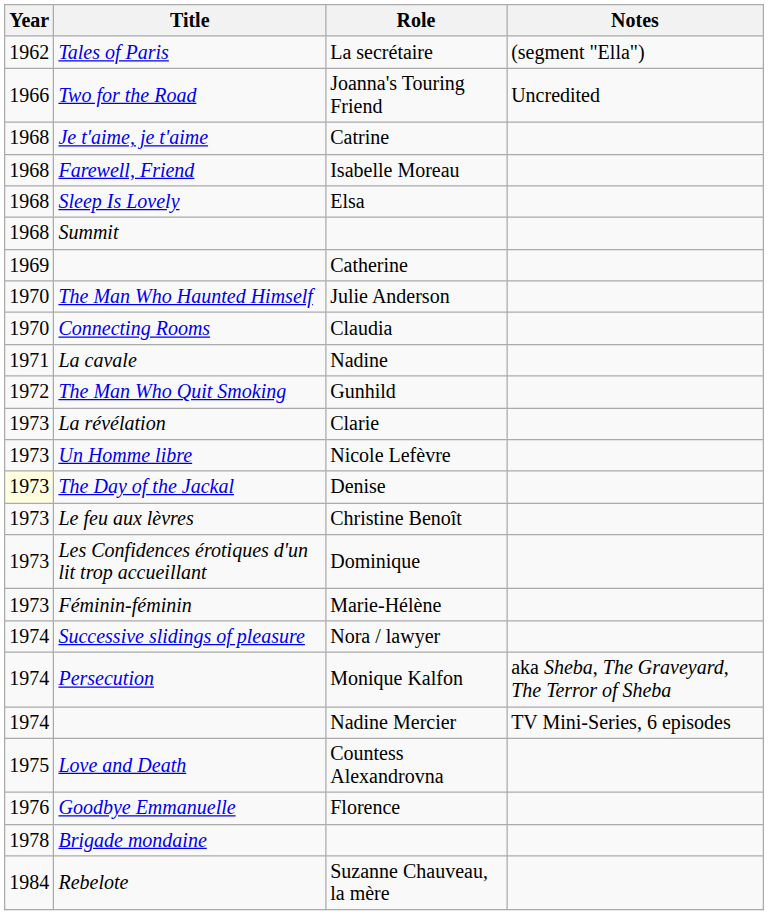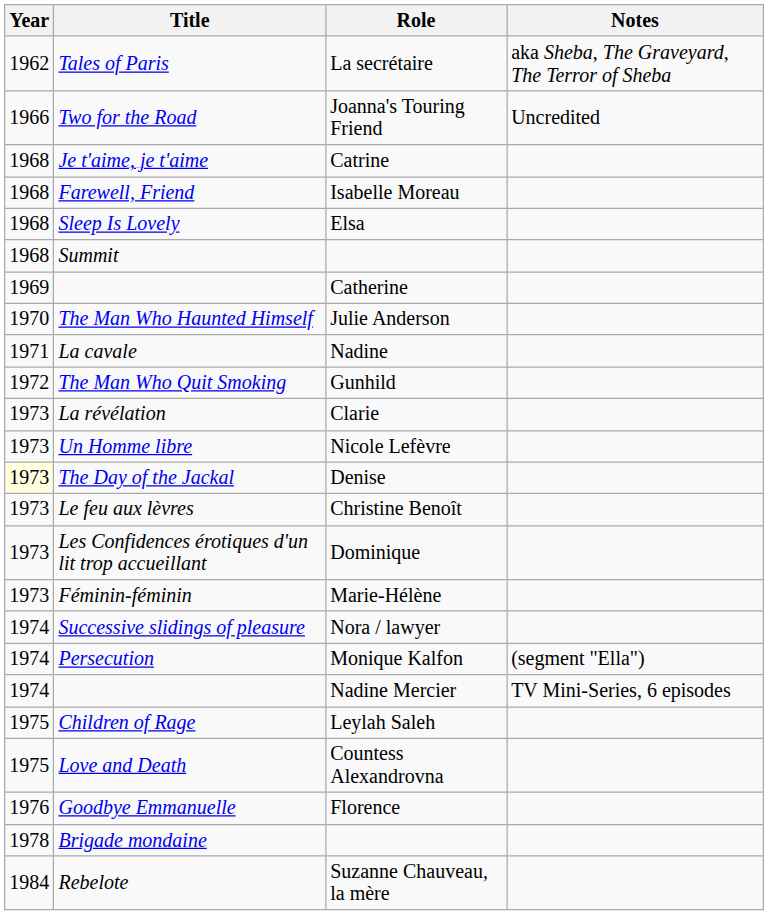Tales of Paris | Notes: (segment "Ella") -> aka Sheba, The Graveyard, The Terror of Sheba
- row: 1970 | Connecting Rooms | Claudia
Persecution | Notes: aka Sheba, The Graveyard, The Terror of Sheba -> (segment "Ella")
+ row: 1975 | Children of Rage | Leylah Saleh
